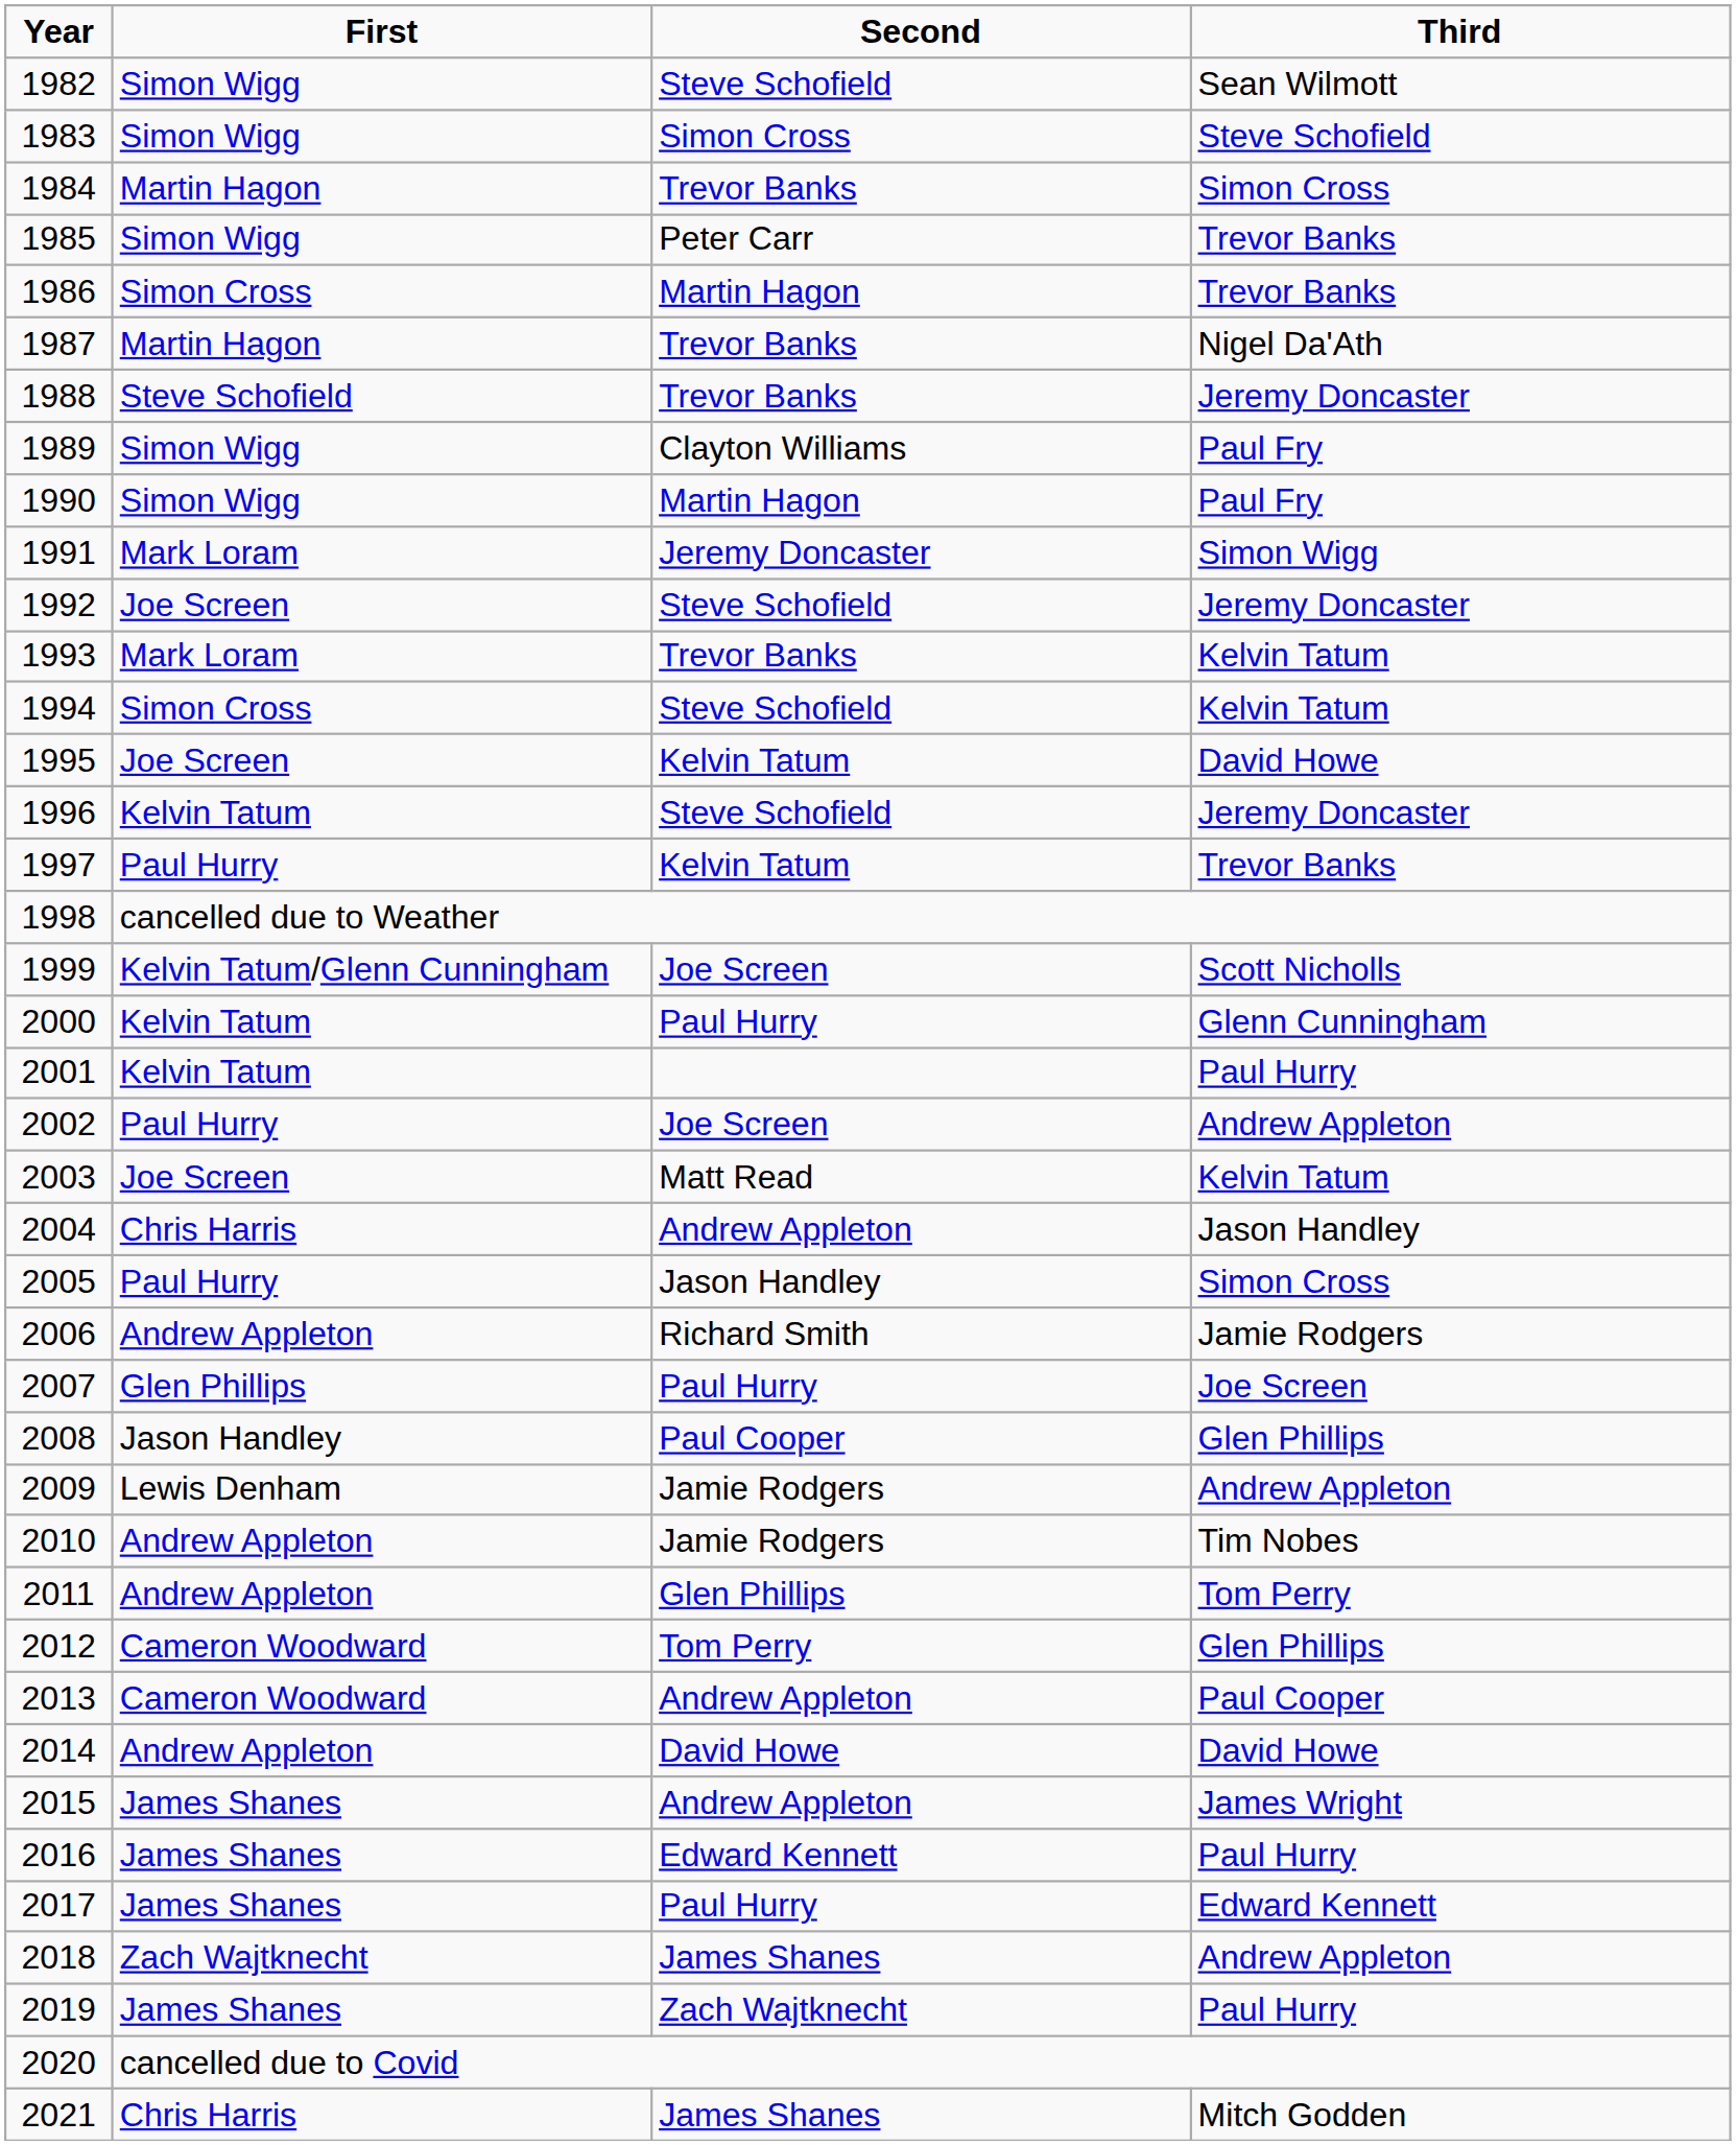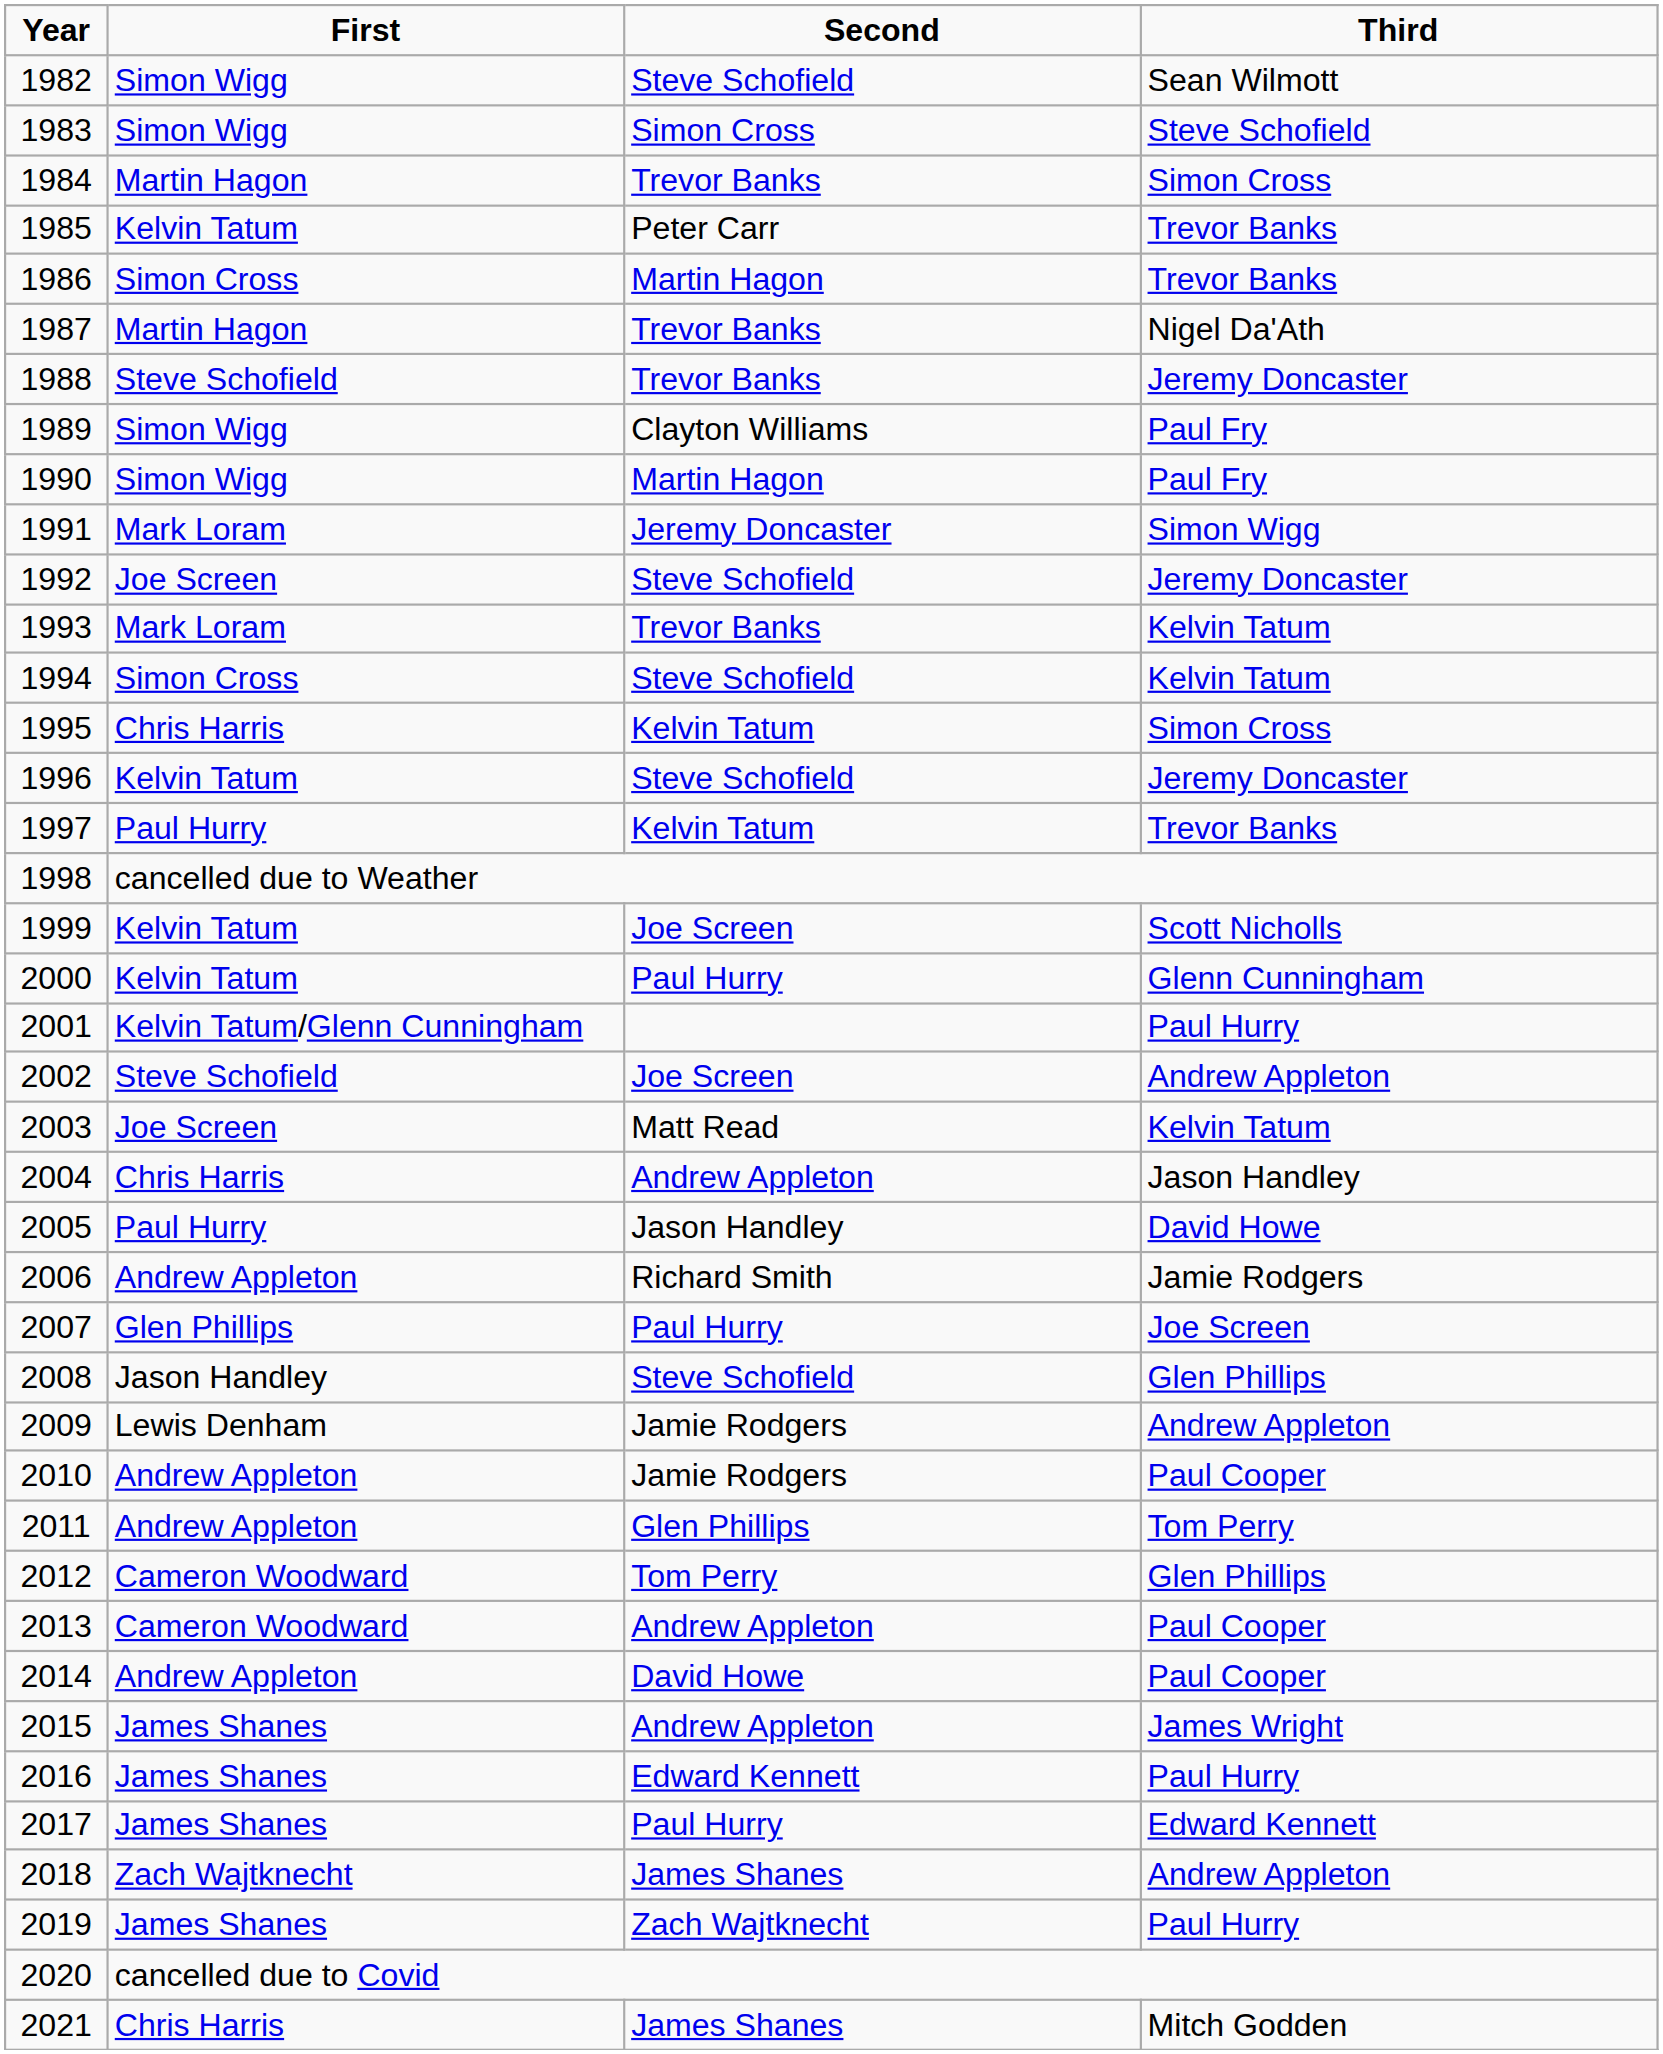1985 | First: Simon Wigg -> Kelvin Tatum
1995 | First: Joe Screen -> Chris Harris
1995 | Third: David Howe -> Simon Cross
1999 | First: Kelvin Tatum/Glenn Cunningham -> Kelvin Tatum
2001 | First: Kelvin Tatum -> Kelvin Tatum/Glenn Cunningham
2002 | First: Paul Hurry -> Steve Schofield
2005 | Third: Simon Cross -> David Howe
2008 | Second: Paul Cooper -> Steve Schofield
2010 | Third: Tim Nobes -> Paul Cooper
2014 | Third: David Howe -> Paul Cooper
